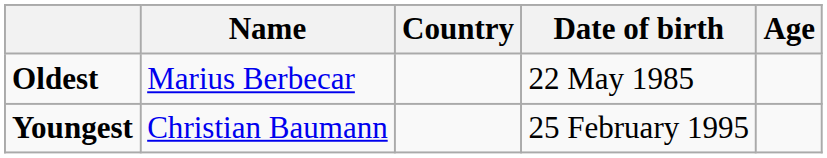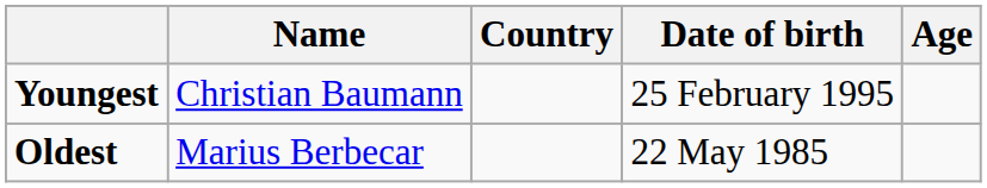rows swapped: Youngest <-> Oldest
